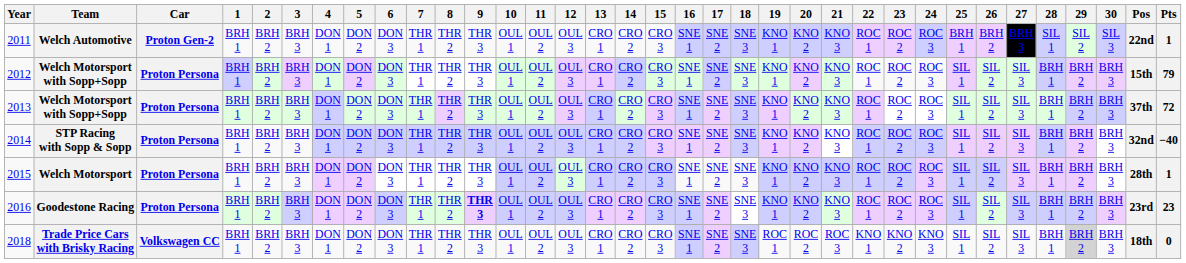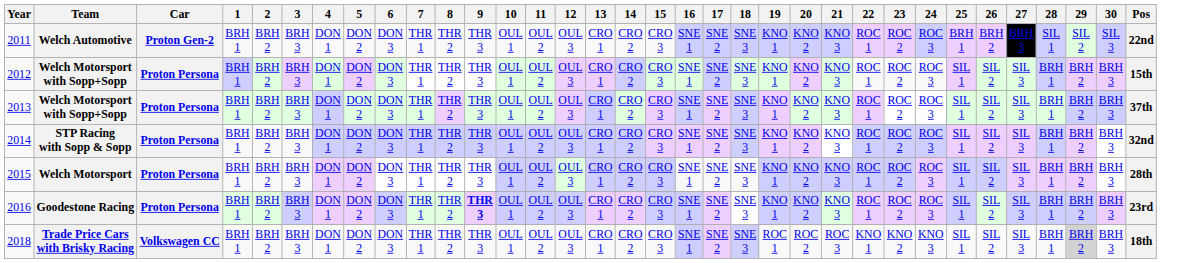- column: Pts | 1 | 79 | 72 | −40 | 1 | 23 | 0
